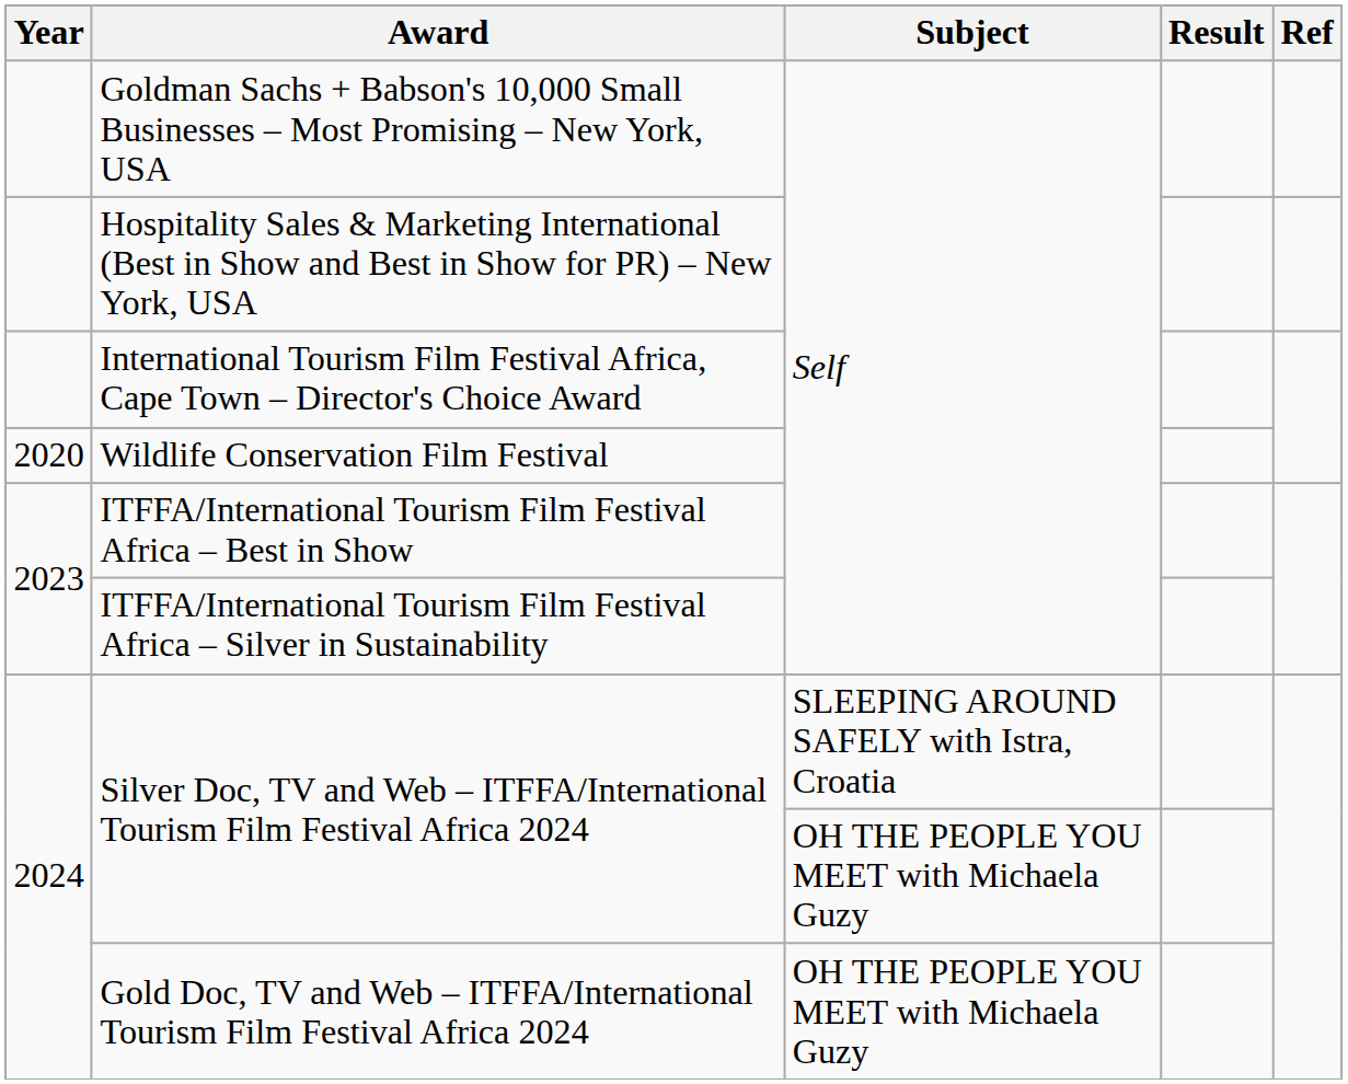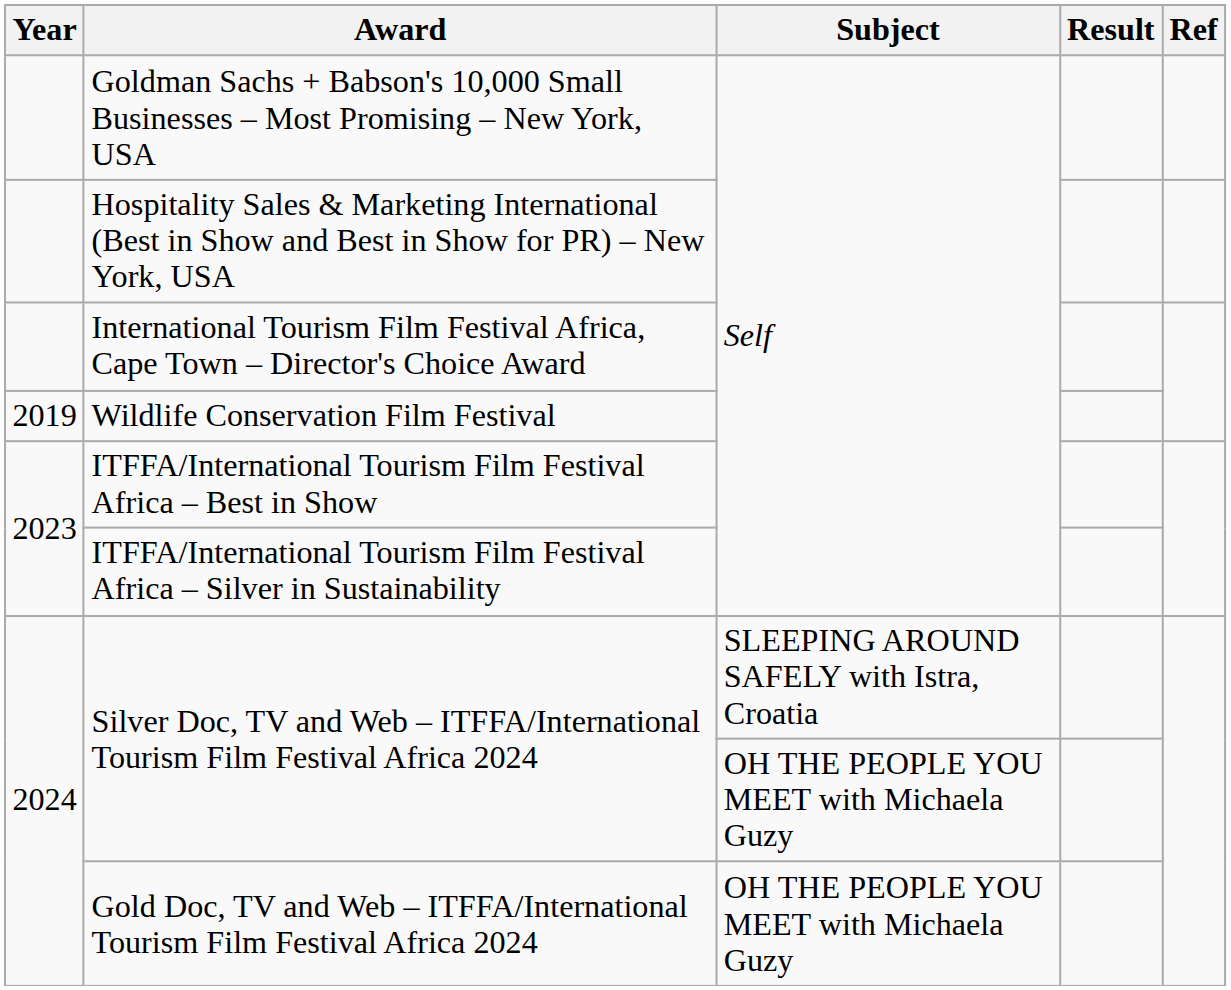Wildlife Conservation Film Festival | Year: 2020 -> 2019
